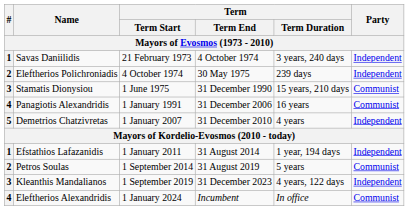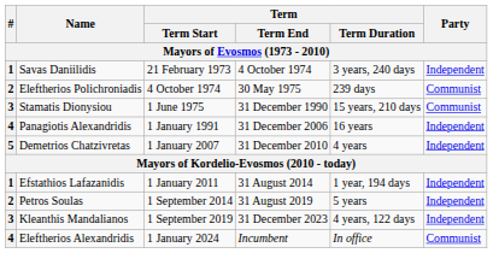Eleftherios Polichroniadis | Party: Independent -> Communist
Panagiotis Alexandridis | Party: Communist -> Independent
Petros Soulas | Party: Communist -> Independent
